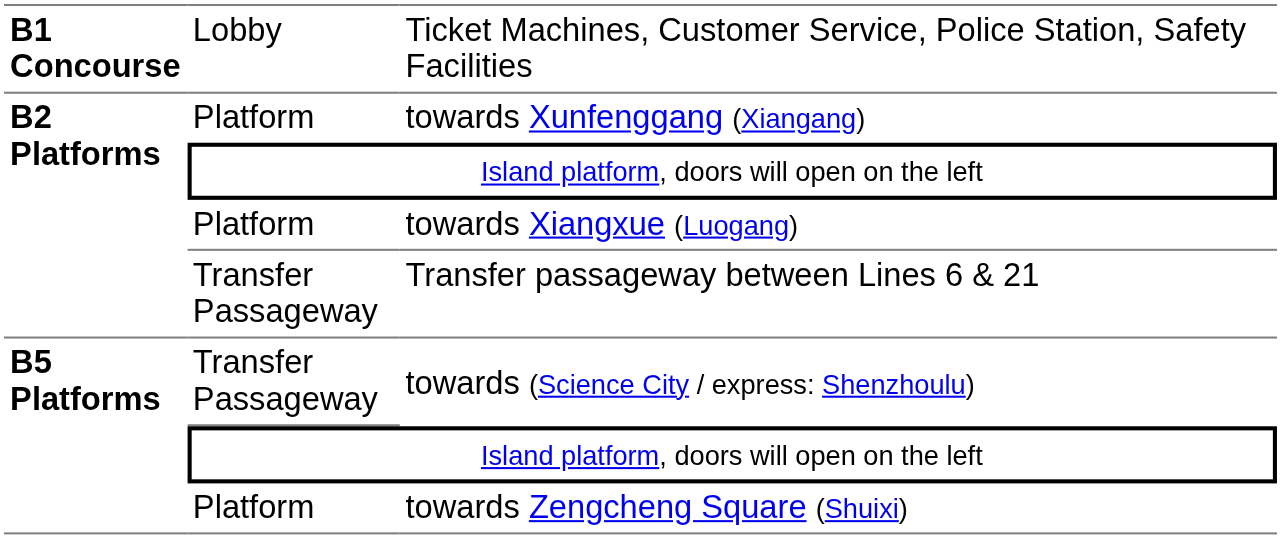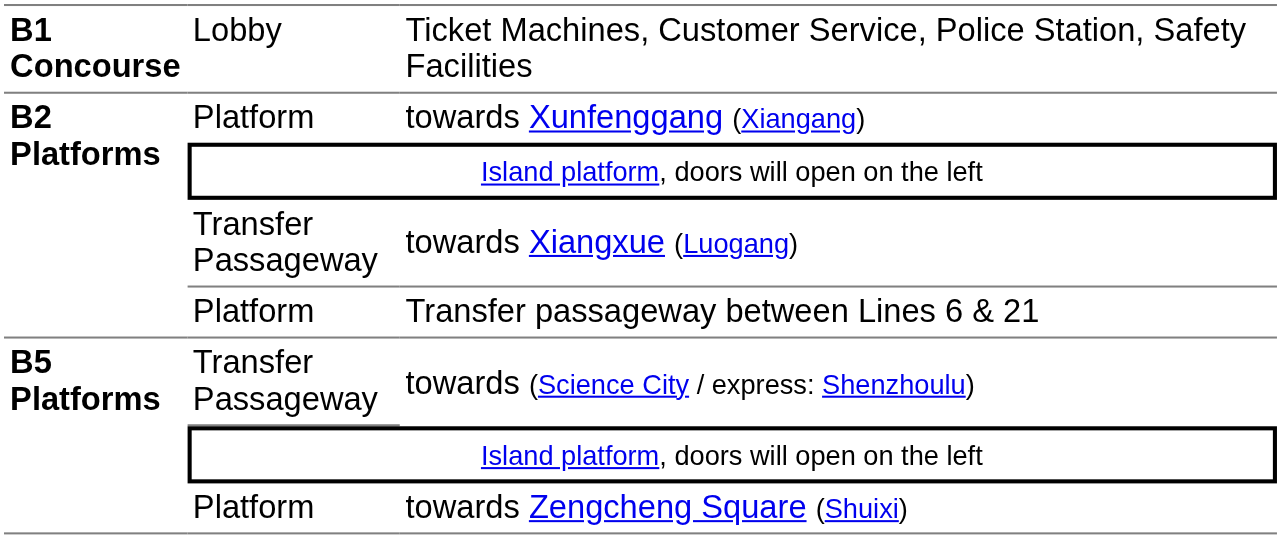towards Xiangxue (Luogang) | column 2: Platform -> Transfer Passageway
Transfer passageway between Lines 6 & 21 | column 2: Transfer Passageway -> Platform
